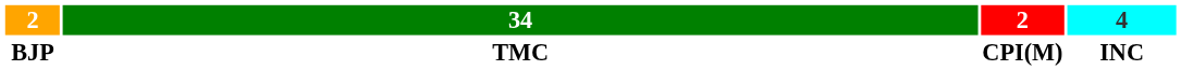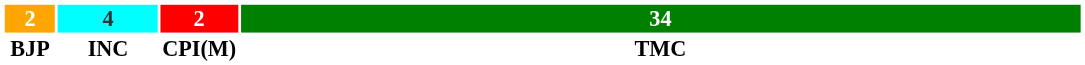columns swapped: 4 <-> 34
